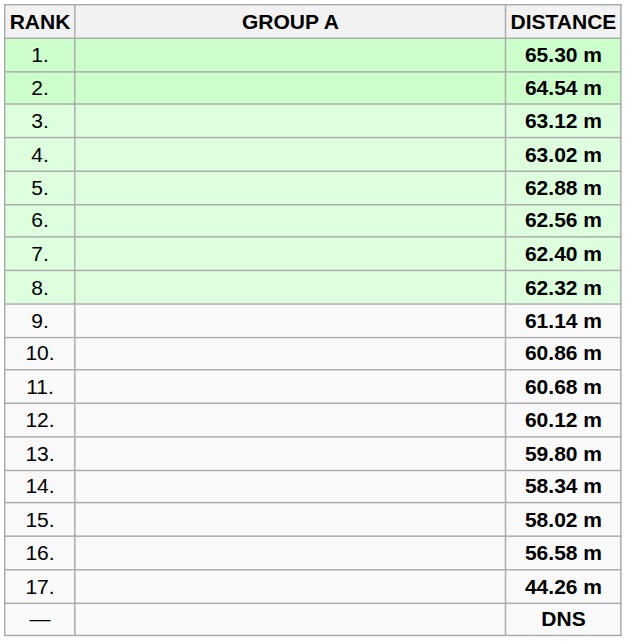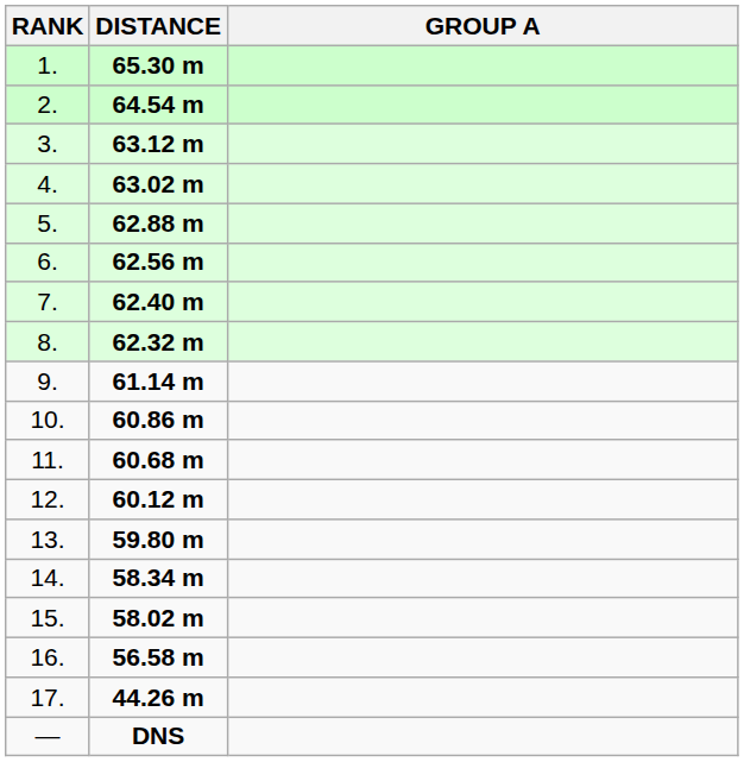columns swapped: GROUP A <-> DISTANCE
